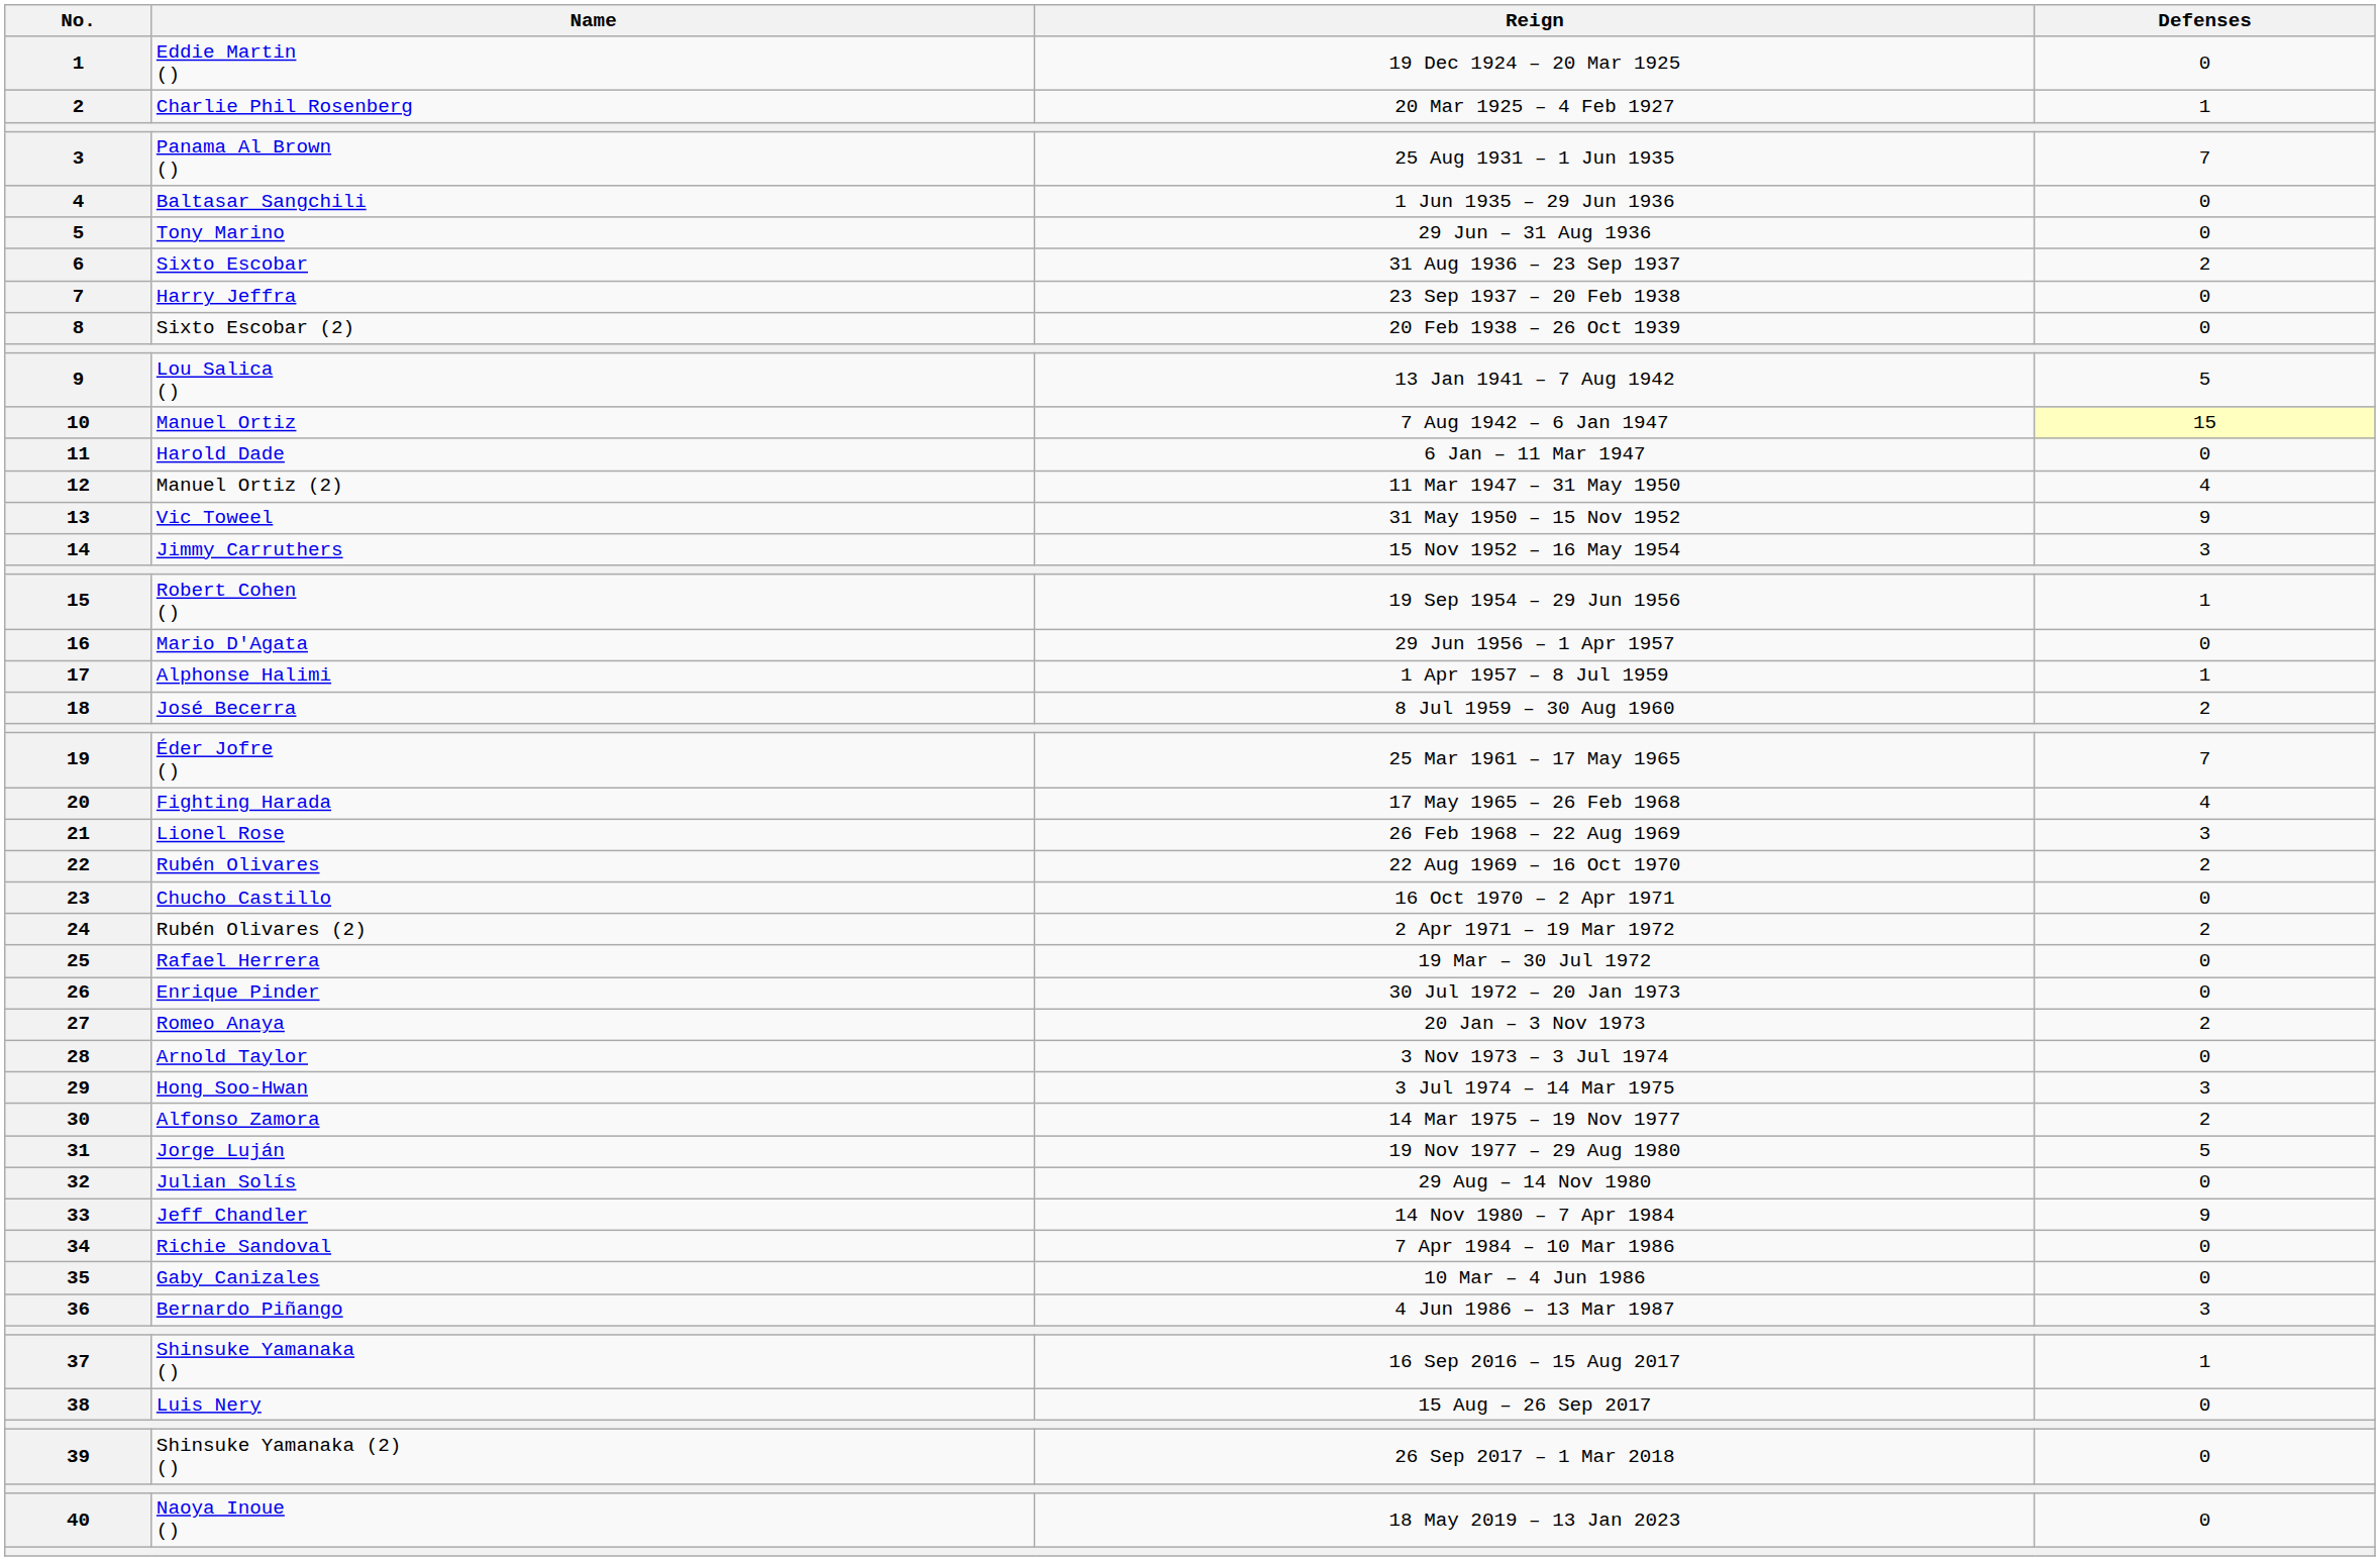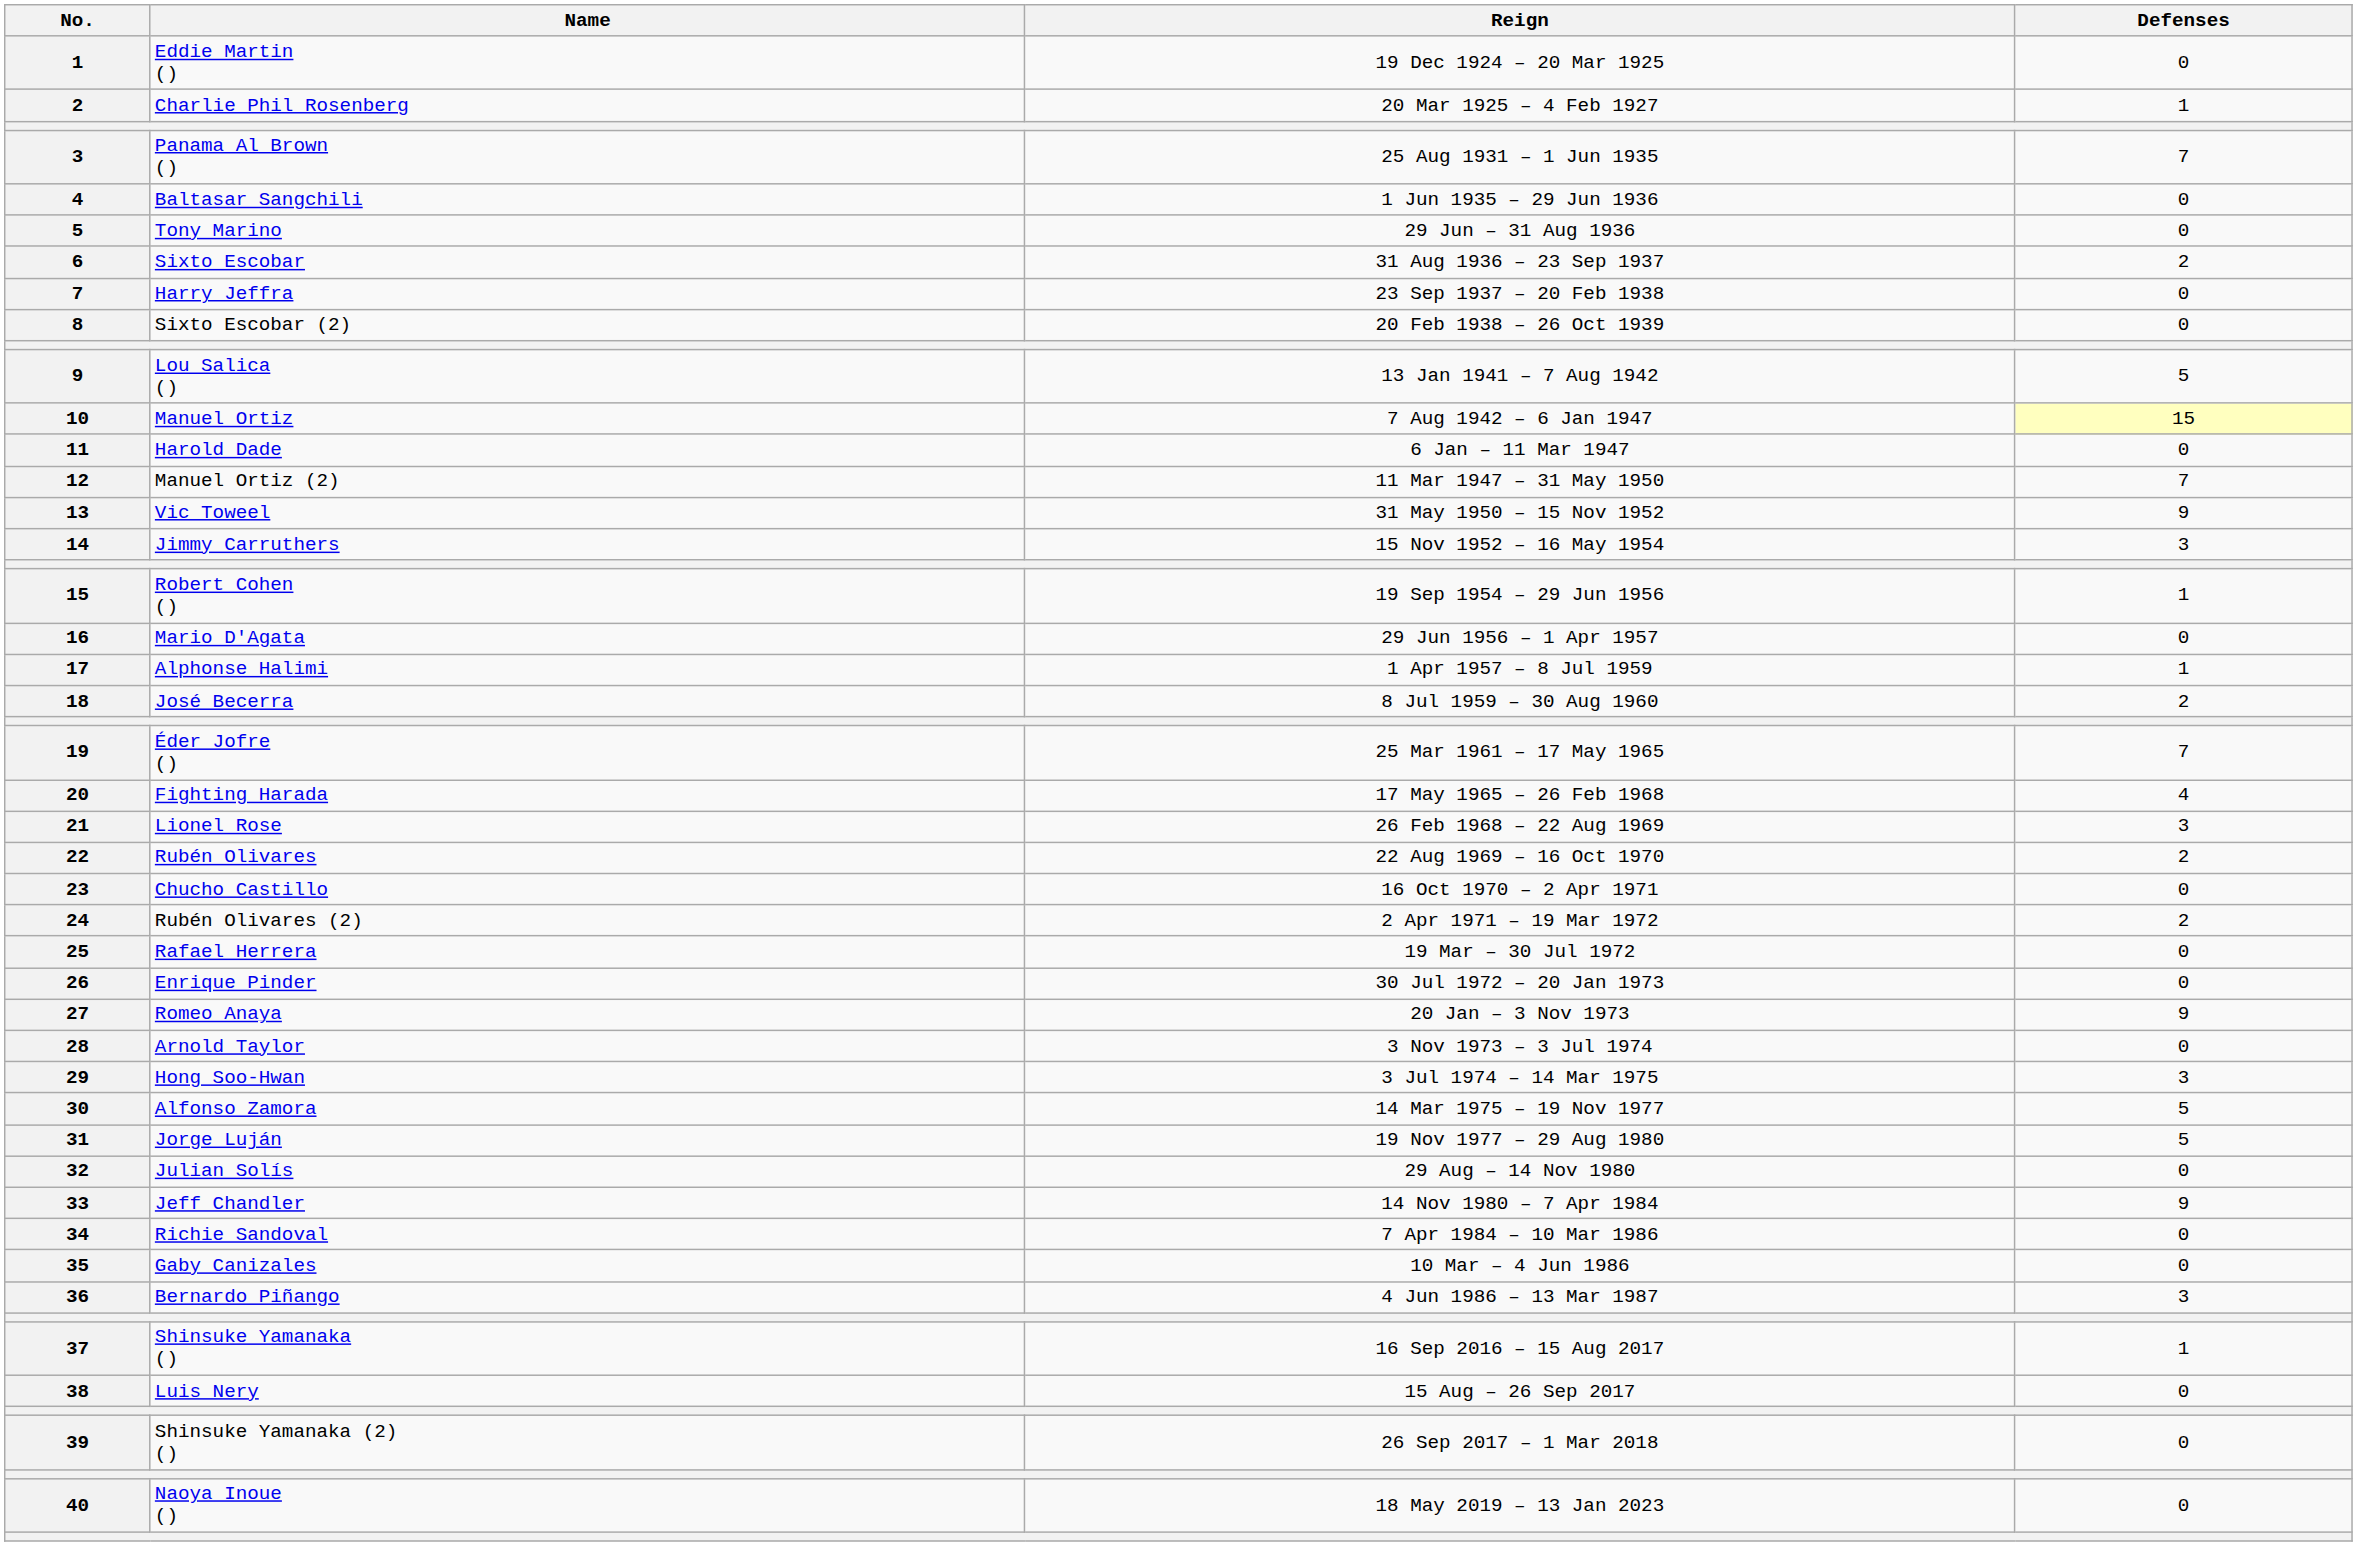Manuel Ortiz (2) | Defenses: 4 -> 7
Romeo Anaya | Defenses: 2 -> 9
Alfonso Zamora | Defenses: 2 -> 5
